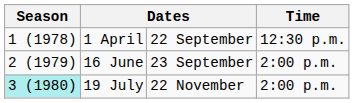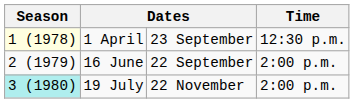1 April | Season: no background -> lightyellow background
1 April | column 3: 22 September -> 23 September
16 June | column 3: 23 September -> 22 September
